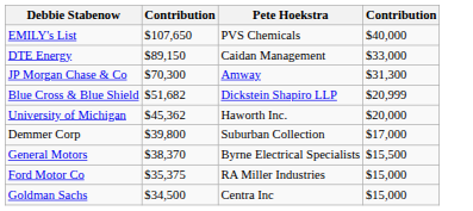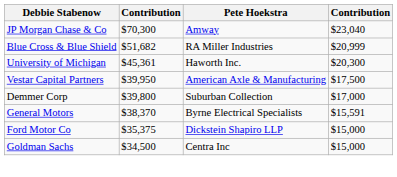- row: EMILY's List | $107,650 | PVS Chemicals | $40,000
- row: DTE Energy | $89,150 | Caidan Management | $33,000
JP Morgan Chase & Co | column 4: $31,300 -> $23,040
Blue Cross & Blue Shield | Pete Hoekstra: Dickstein Shapiro LLP -> RA Miller Industries
University of Michigan | column 2: $45,362 -> $45,361
University of Michigan | column 4: $20,000 -> $20,300
+ row: Vestar Capital Partners | $39,950 | American Axle & Manufacturing | $17,500
General Motors | column 4: $15,500 -> $15,591
Ford Motor Co | Pete Hoekstra: RA Miller Industries -> Dickstein Shapiro LLP
